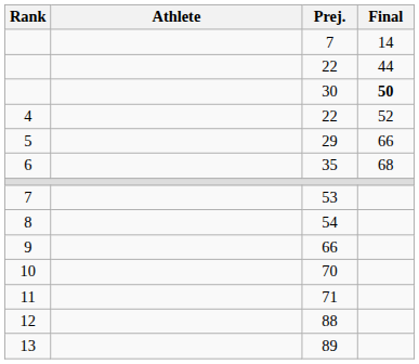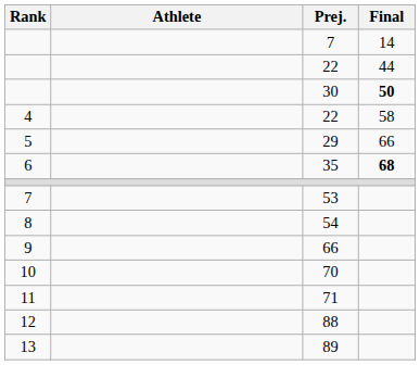4 / 22 | Final: 52 -> 58
35 | Final: normal -> bold
